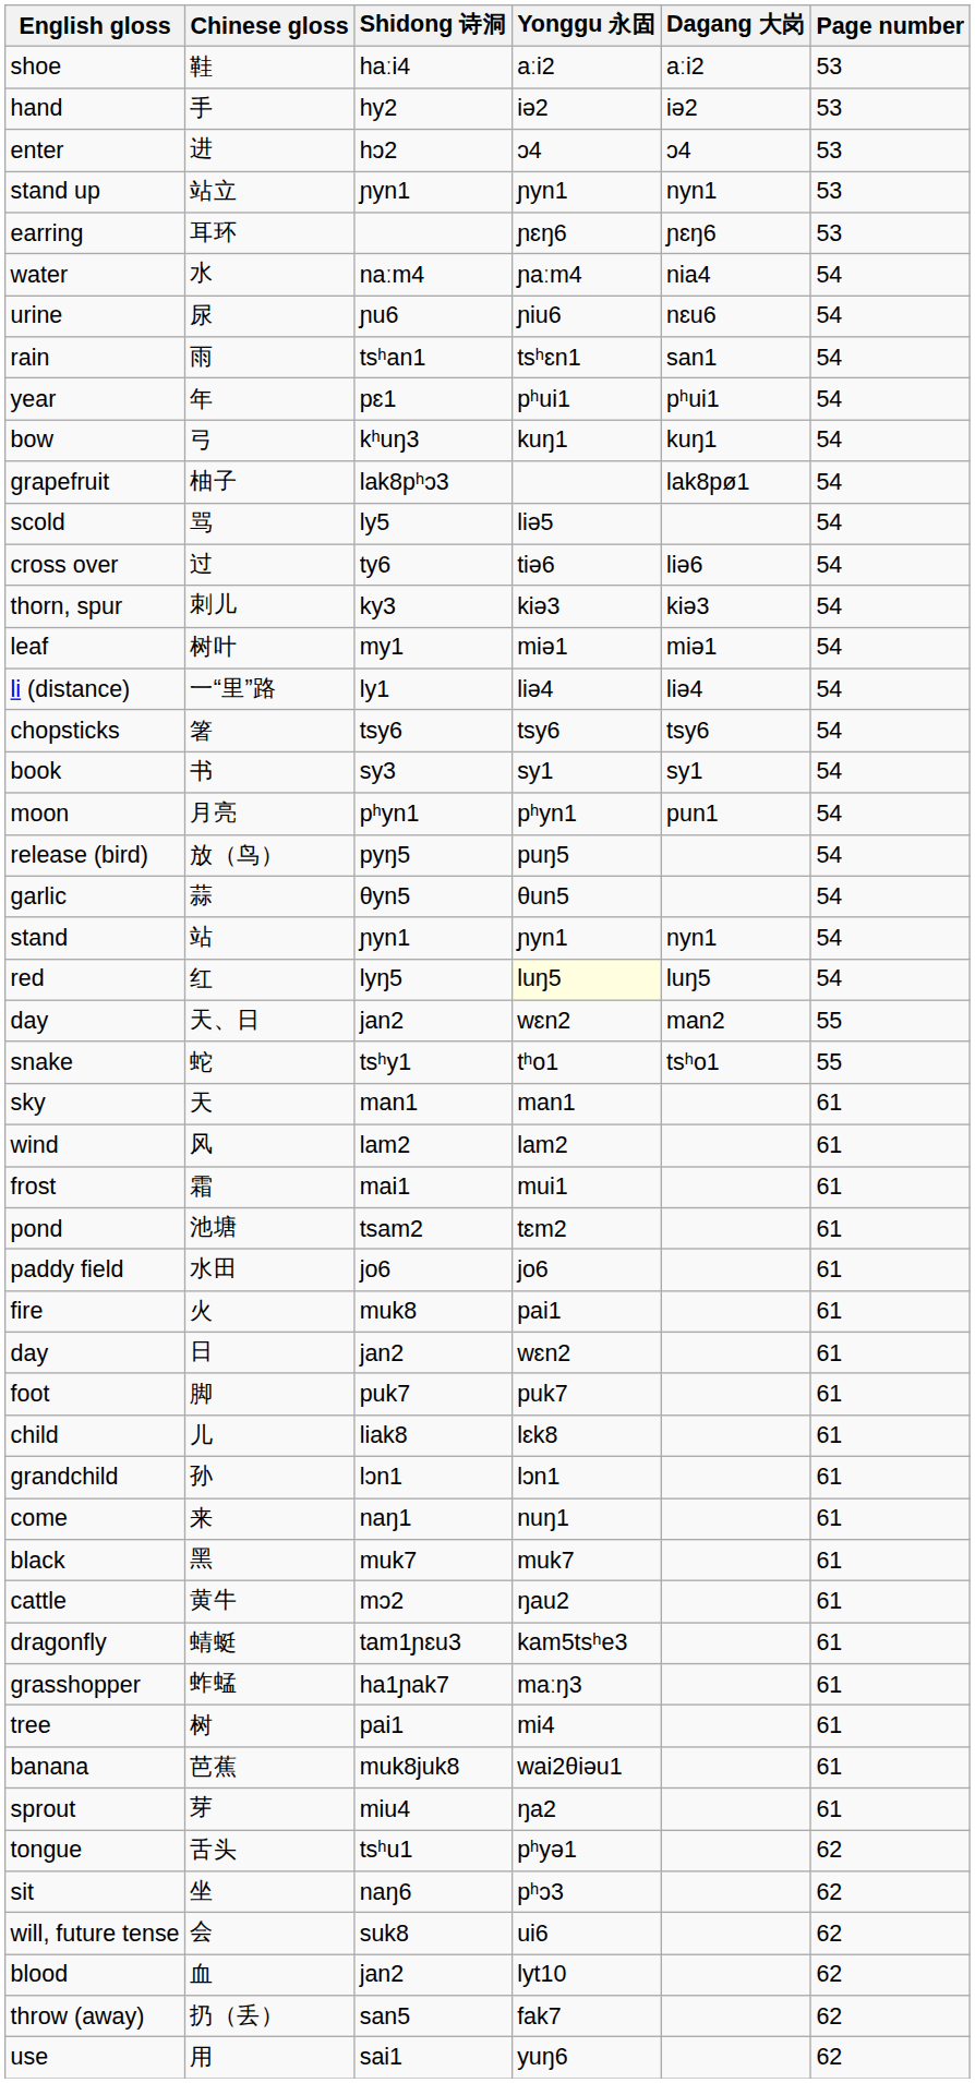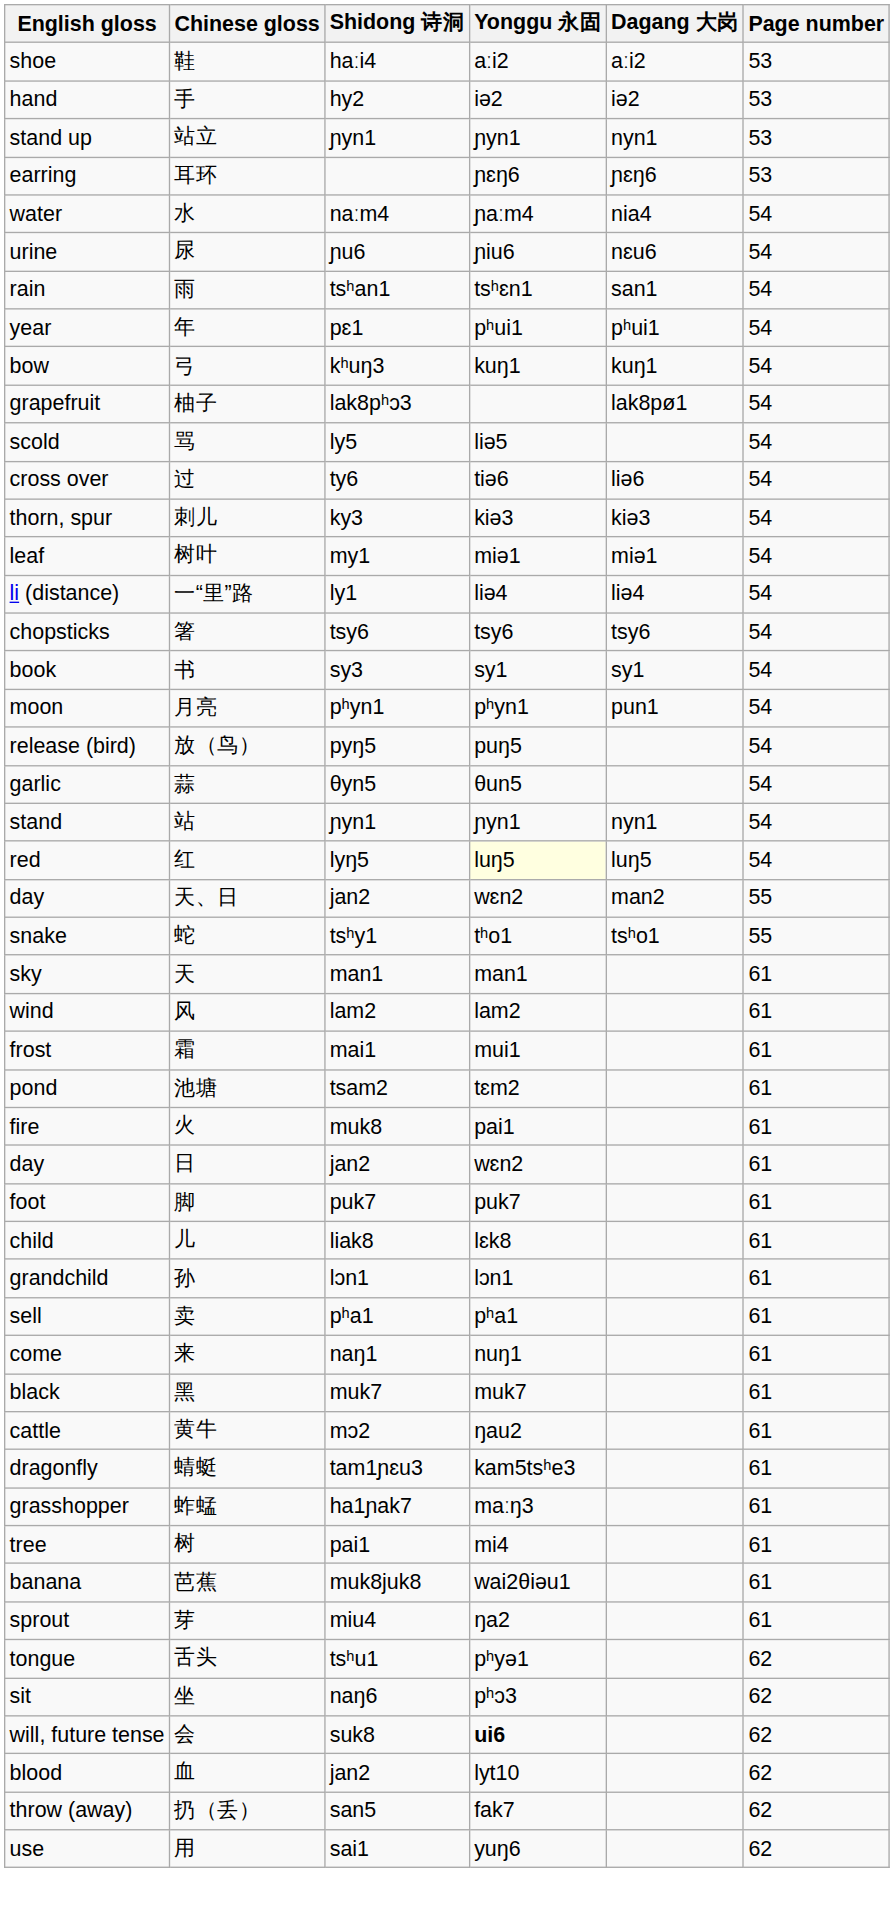- row: enter | 进 | hɔ2 | ɔ4 | ɔ4 | 53
- row: paddy field | 水田 | jo6 | jo6 | 61
+ row: sell | 卖 | pʰa1 | pʰa1 | 61
will, future tense | Yonggu 永固: normal -> bold
